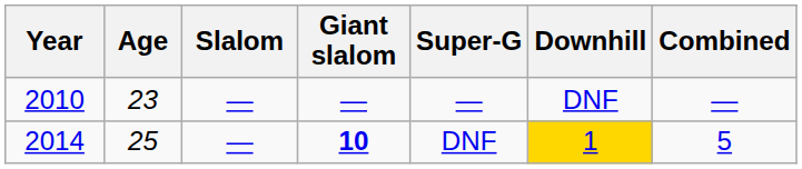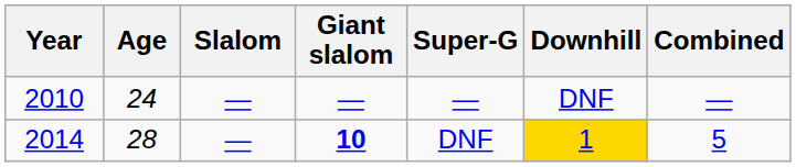2010 | Age: 23 -> 24
2014 | Age: 25 -> 28
